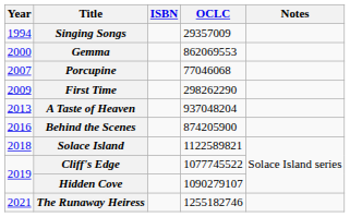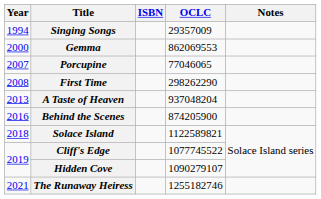Porcupine | OCLC: 77046068 -> 77046065
First Time | Year: 2009 -> 2008
